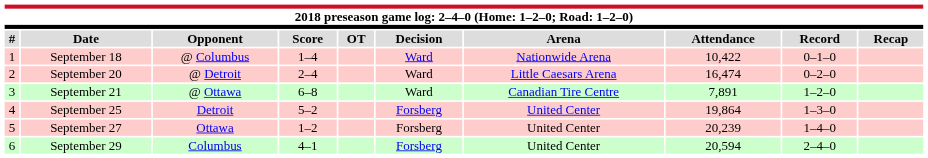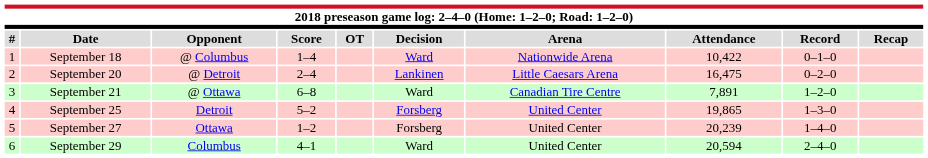September 20 | Decision: Ward -> Lankinen
September 20 | Attendance: 16,474 -> 16,475
September 25 | Attendance: 19,864 -> 19,865
September 29 | Decision: Forsberg -> Ward
